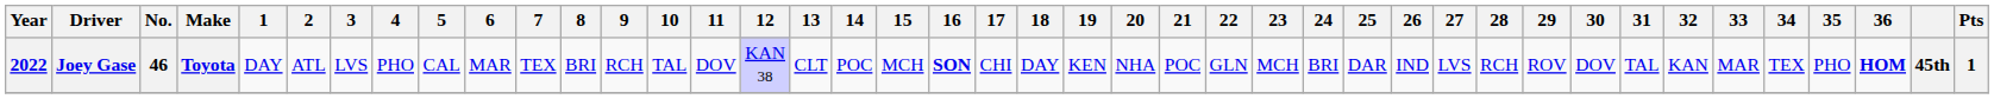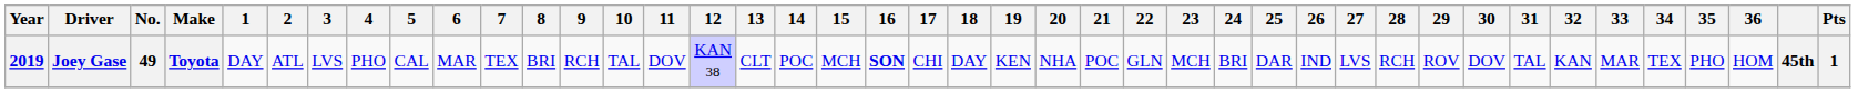Joey Gase | Year: 2022 -> 2019
Joey Gase | No.: 46 -> 49
Joey Gase | 36: bold -> normal
